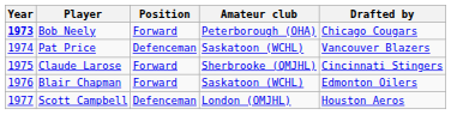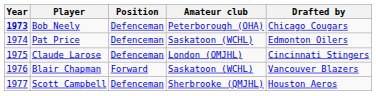Bob Neely | Position: Forward -> Defenceman
Pat Price | Drafted by: Vancouver Blazers -> Edmonton Oilers
Claude Larose | Position: Forward -> Defenceman
Claude Larose | Amateur club: Sherbrooke (QMJHL) -> London (OMJHL)
Blair Chapman | Drafted by: Edmonton Oilers -> Vancouver Blazers
Scott Campbell | Amateur club: London (OMJHL) -> Sherbrooke (QMJHL)
